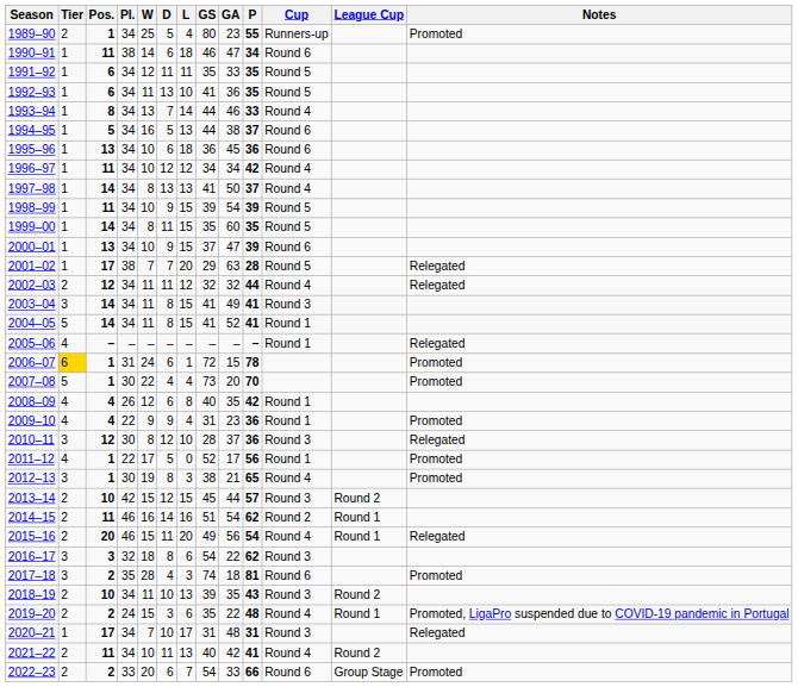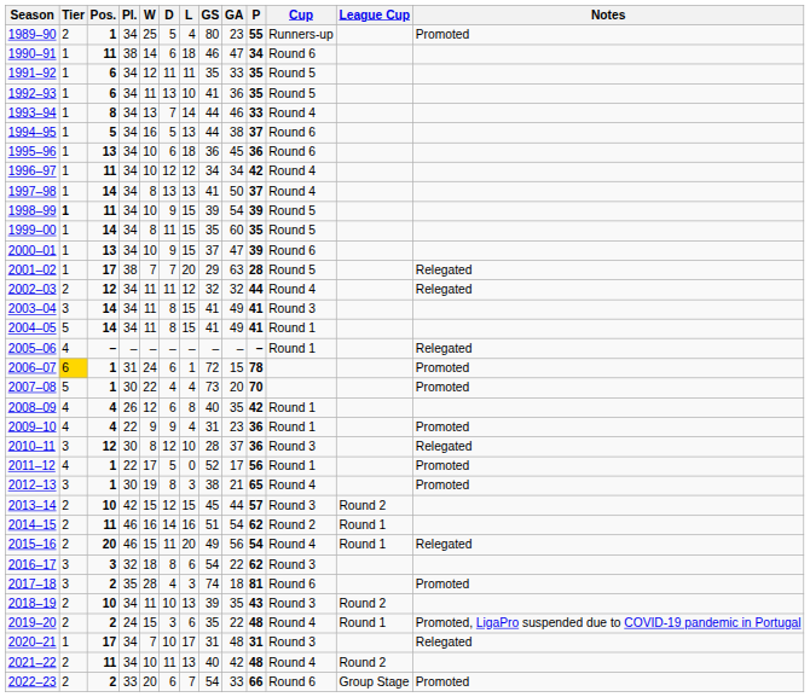1998–99 | Tier: normal -> bold
2004–05 | GA: 52 -> 49
2021–22 | P: 41 -> 48
